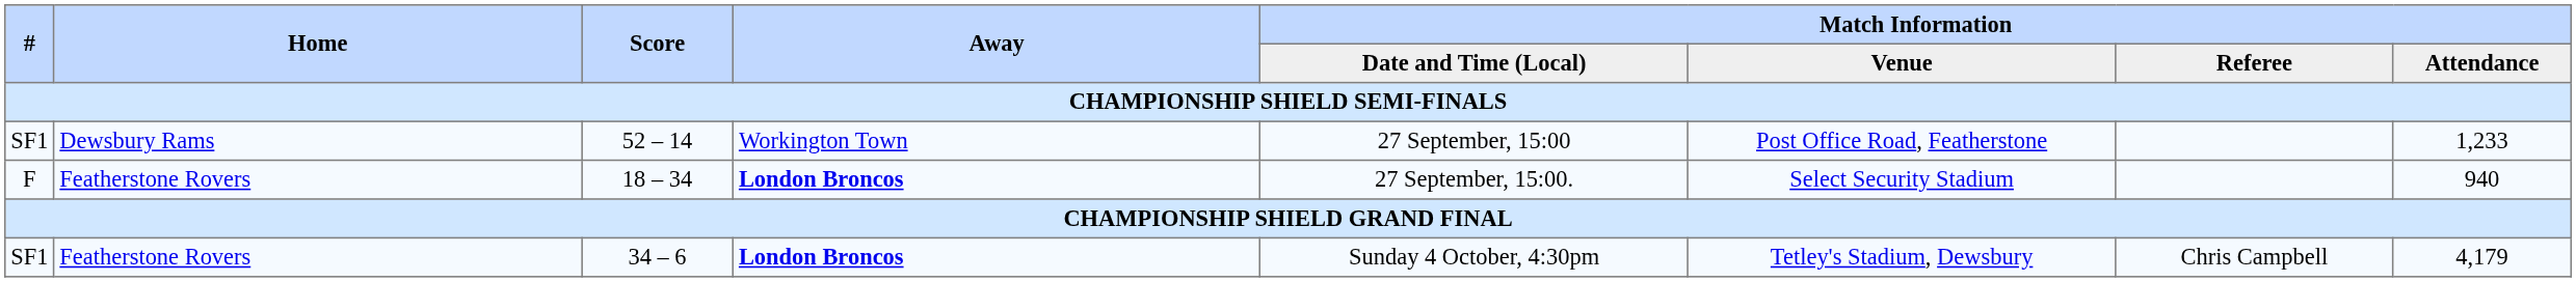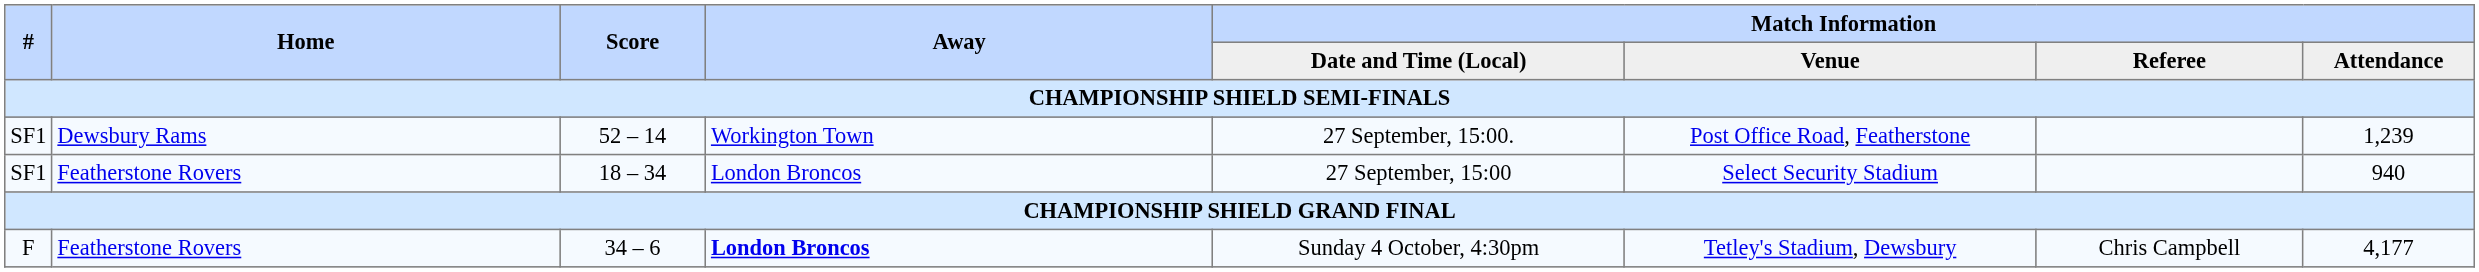52 – 14 | Match Information / Date and Time (Local): 27 September, 15:00 -> 27 September, 15:00.
52 – 14 | Match Information / Attendance: 1,233 -> 1,239
18 – 34 | #: F -> SF1
18 – 34 | Away: bold -> normal
18 – 34 | Match Information / Date and Time (Local): 27 September, 15:00. -> 27 September, 15:00
34 – 6 | #: SF1 -> F
34 – 6 | Match Information / Attendance: 4,179 -> 4,177
